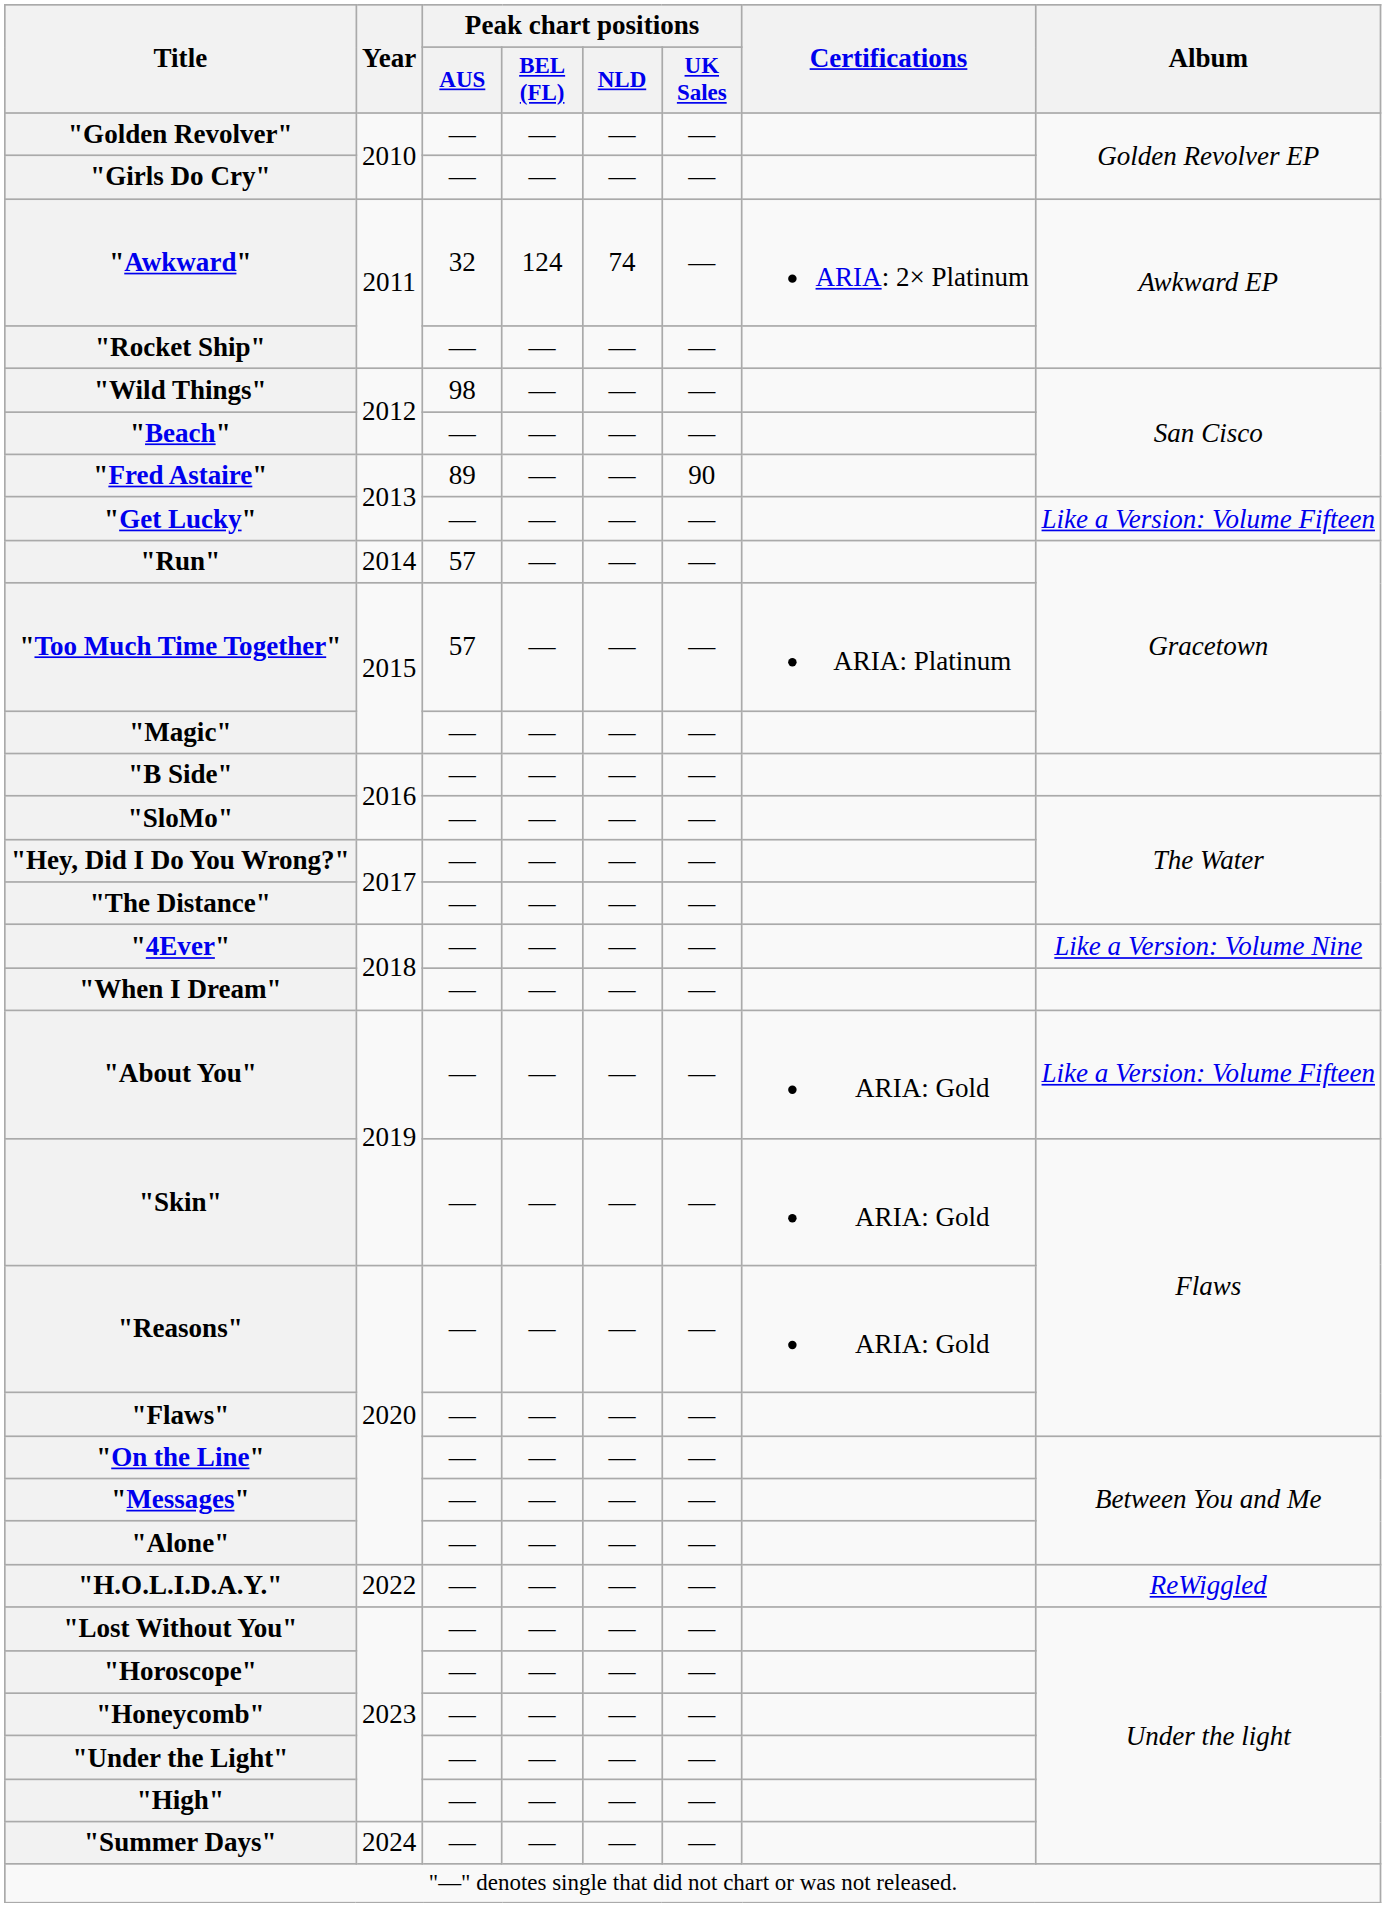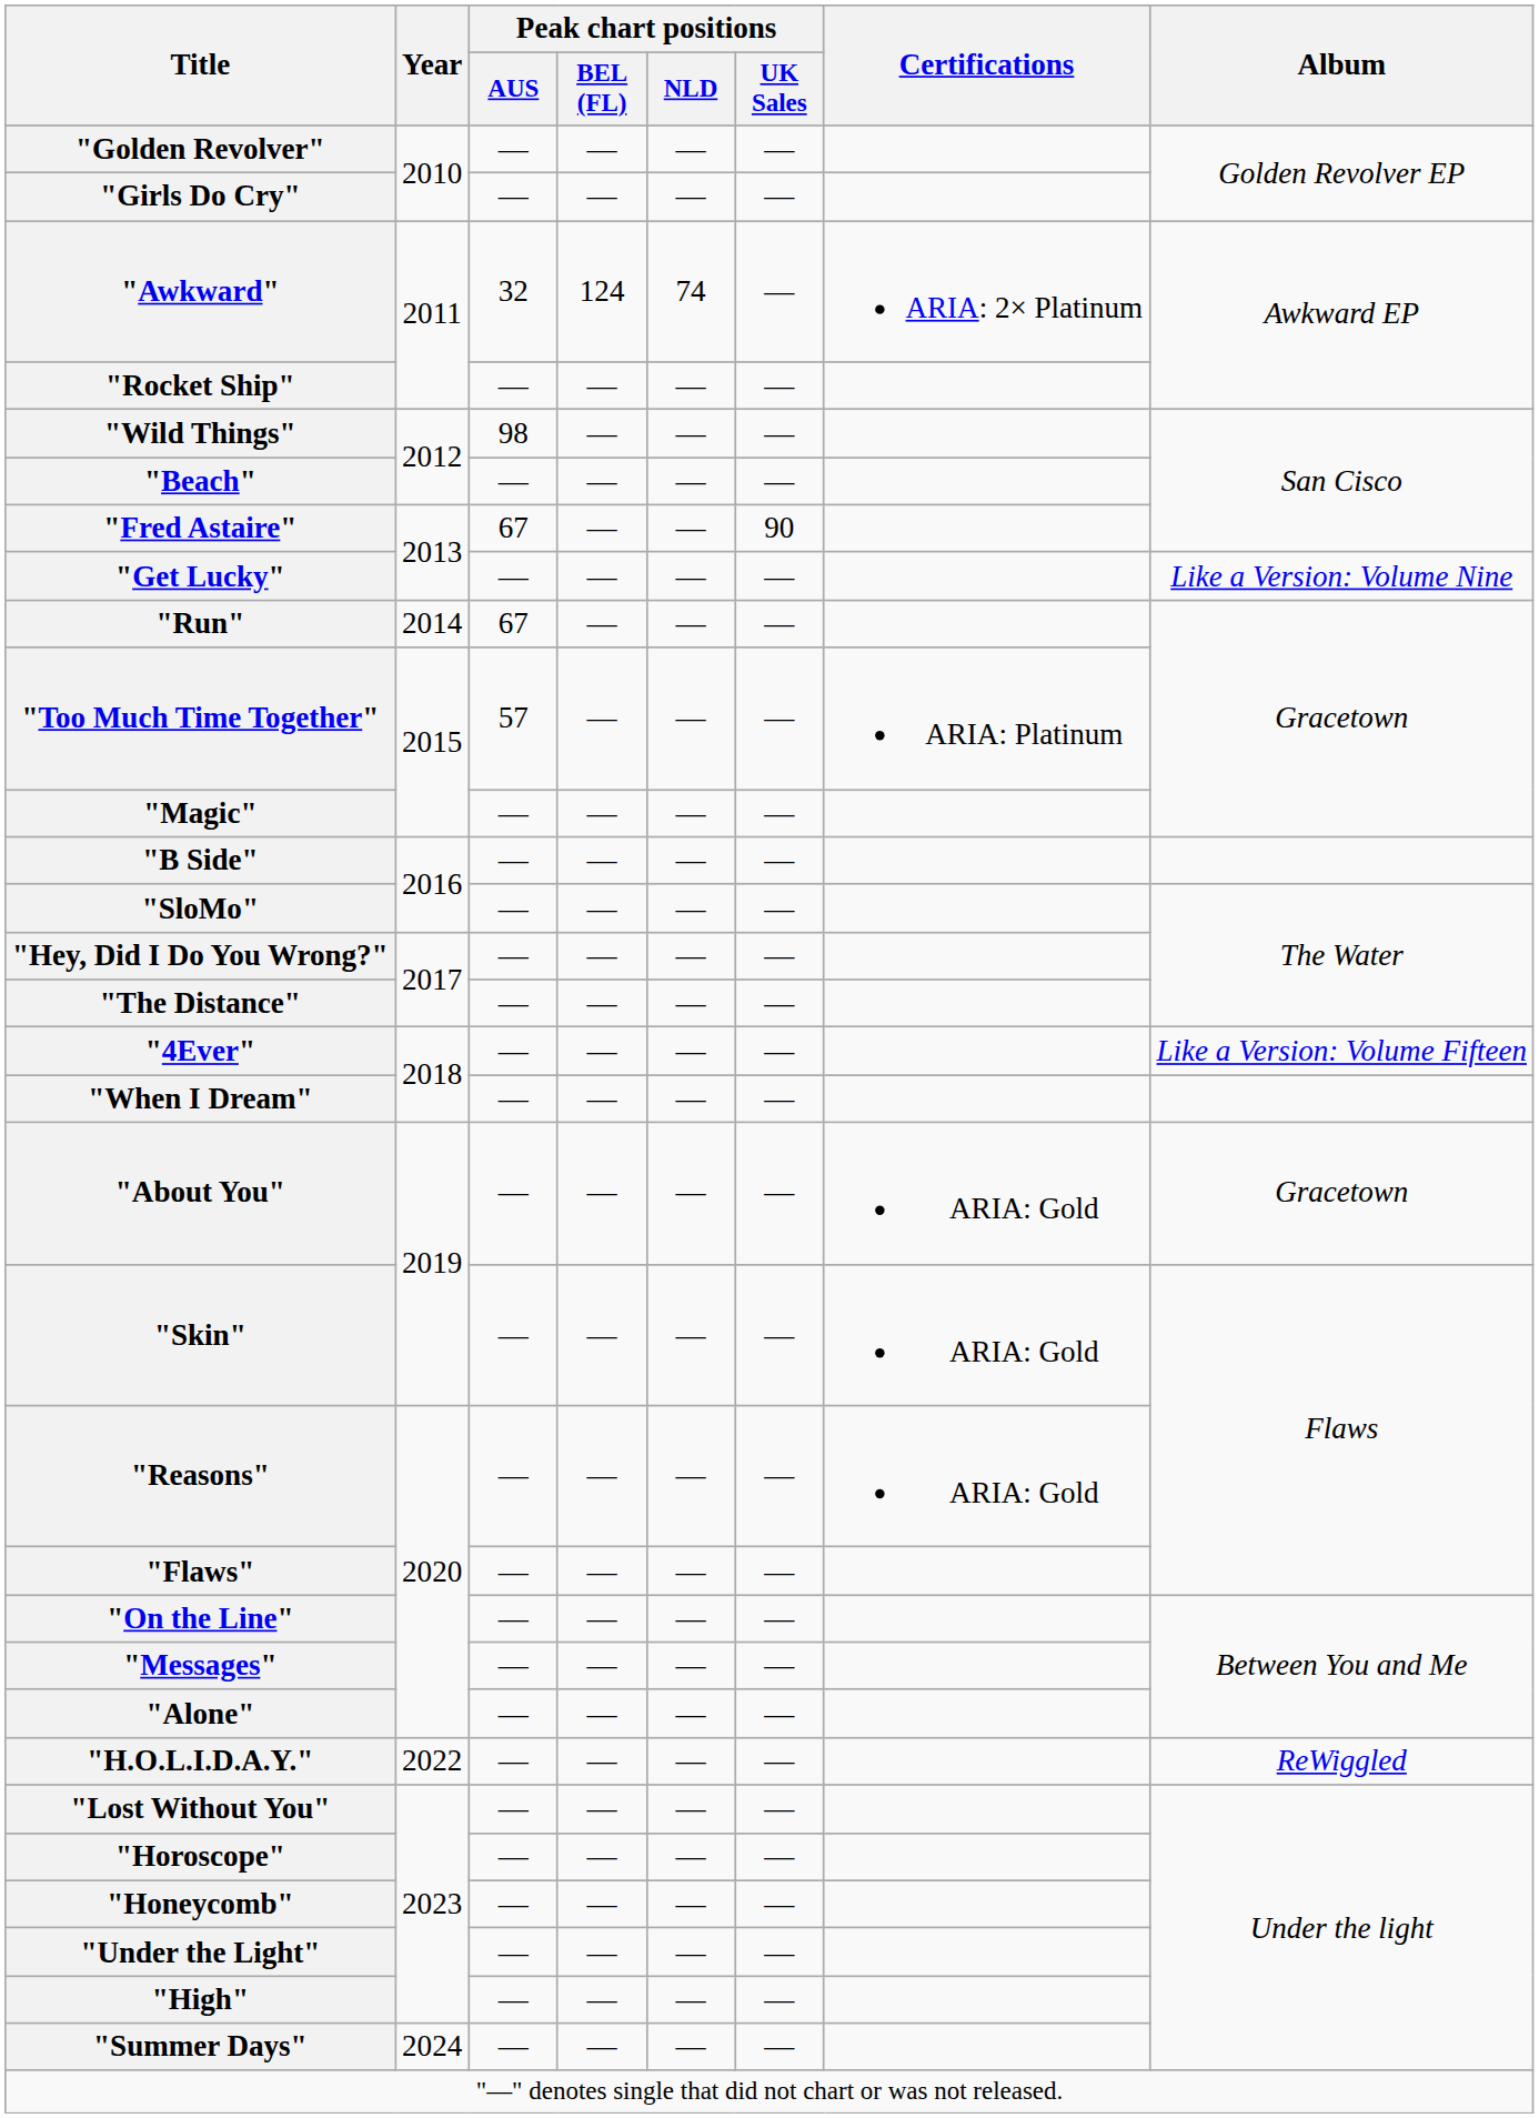"Fred Astaire" | Peak chart positions / AUS: 89 -> 67
"Get Lucky" | Album: Like a Version: Volume Fifteen -> Like a Version: Volume Nine
"Run" | Peak chart positions / AUS: 57 -> 67
"4Ever" | Album: Like a Version: Volume Nine -> Like a Version: Volume Fifteen
"About You" | Album: Like a Version: Volume Fifteen -> Gracetown
